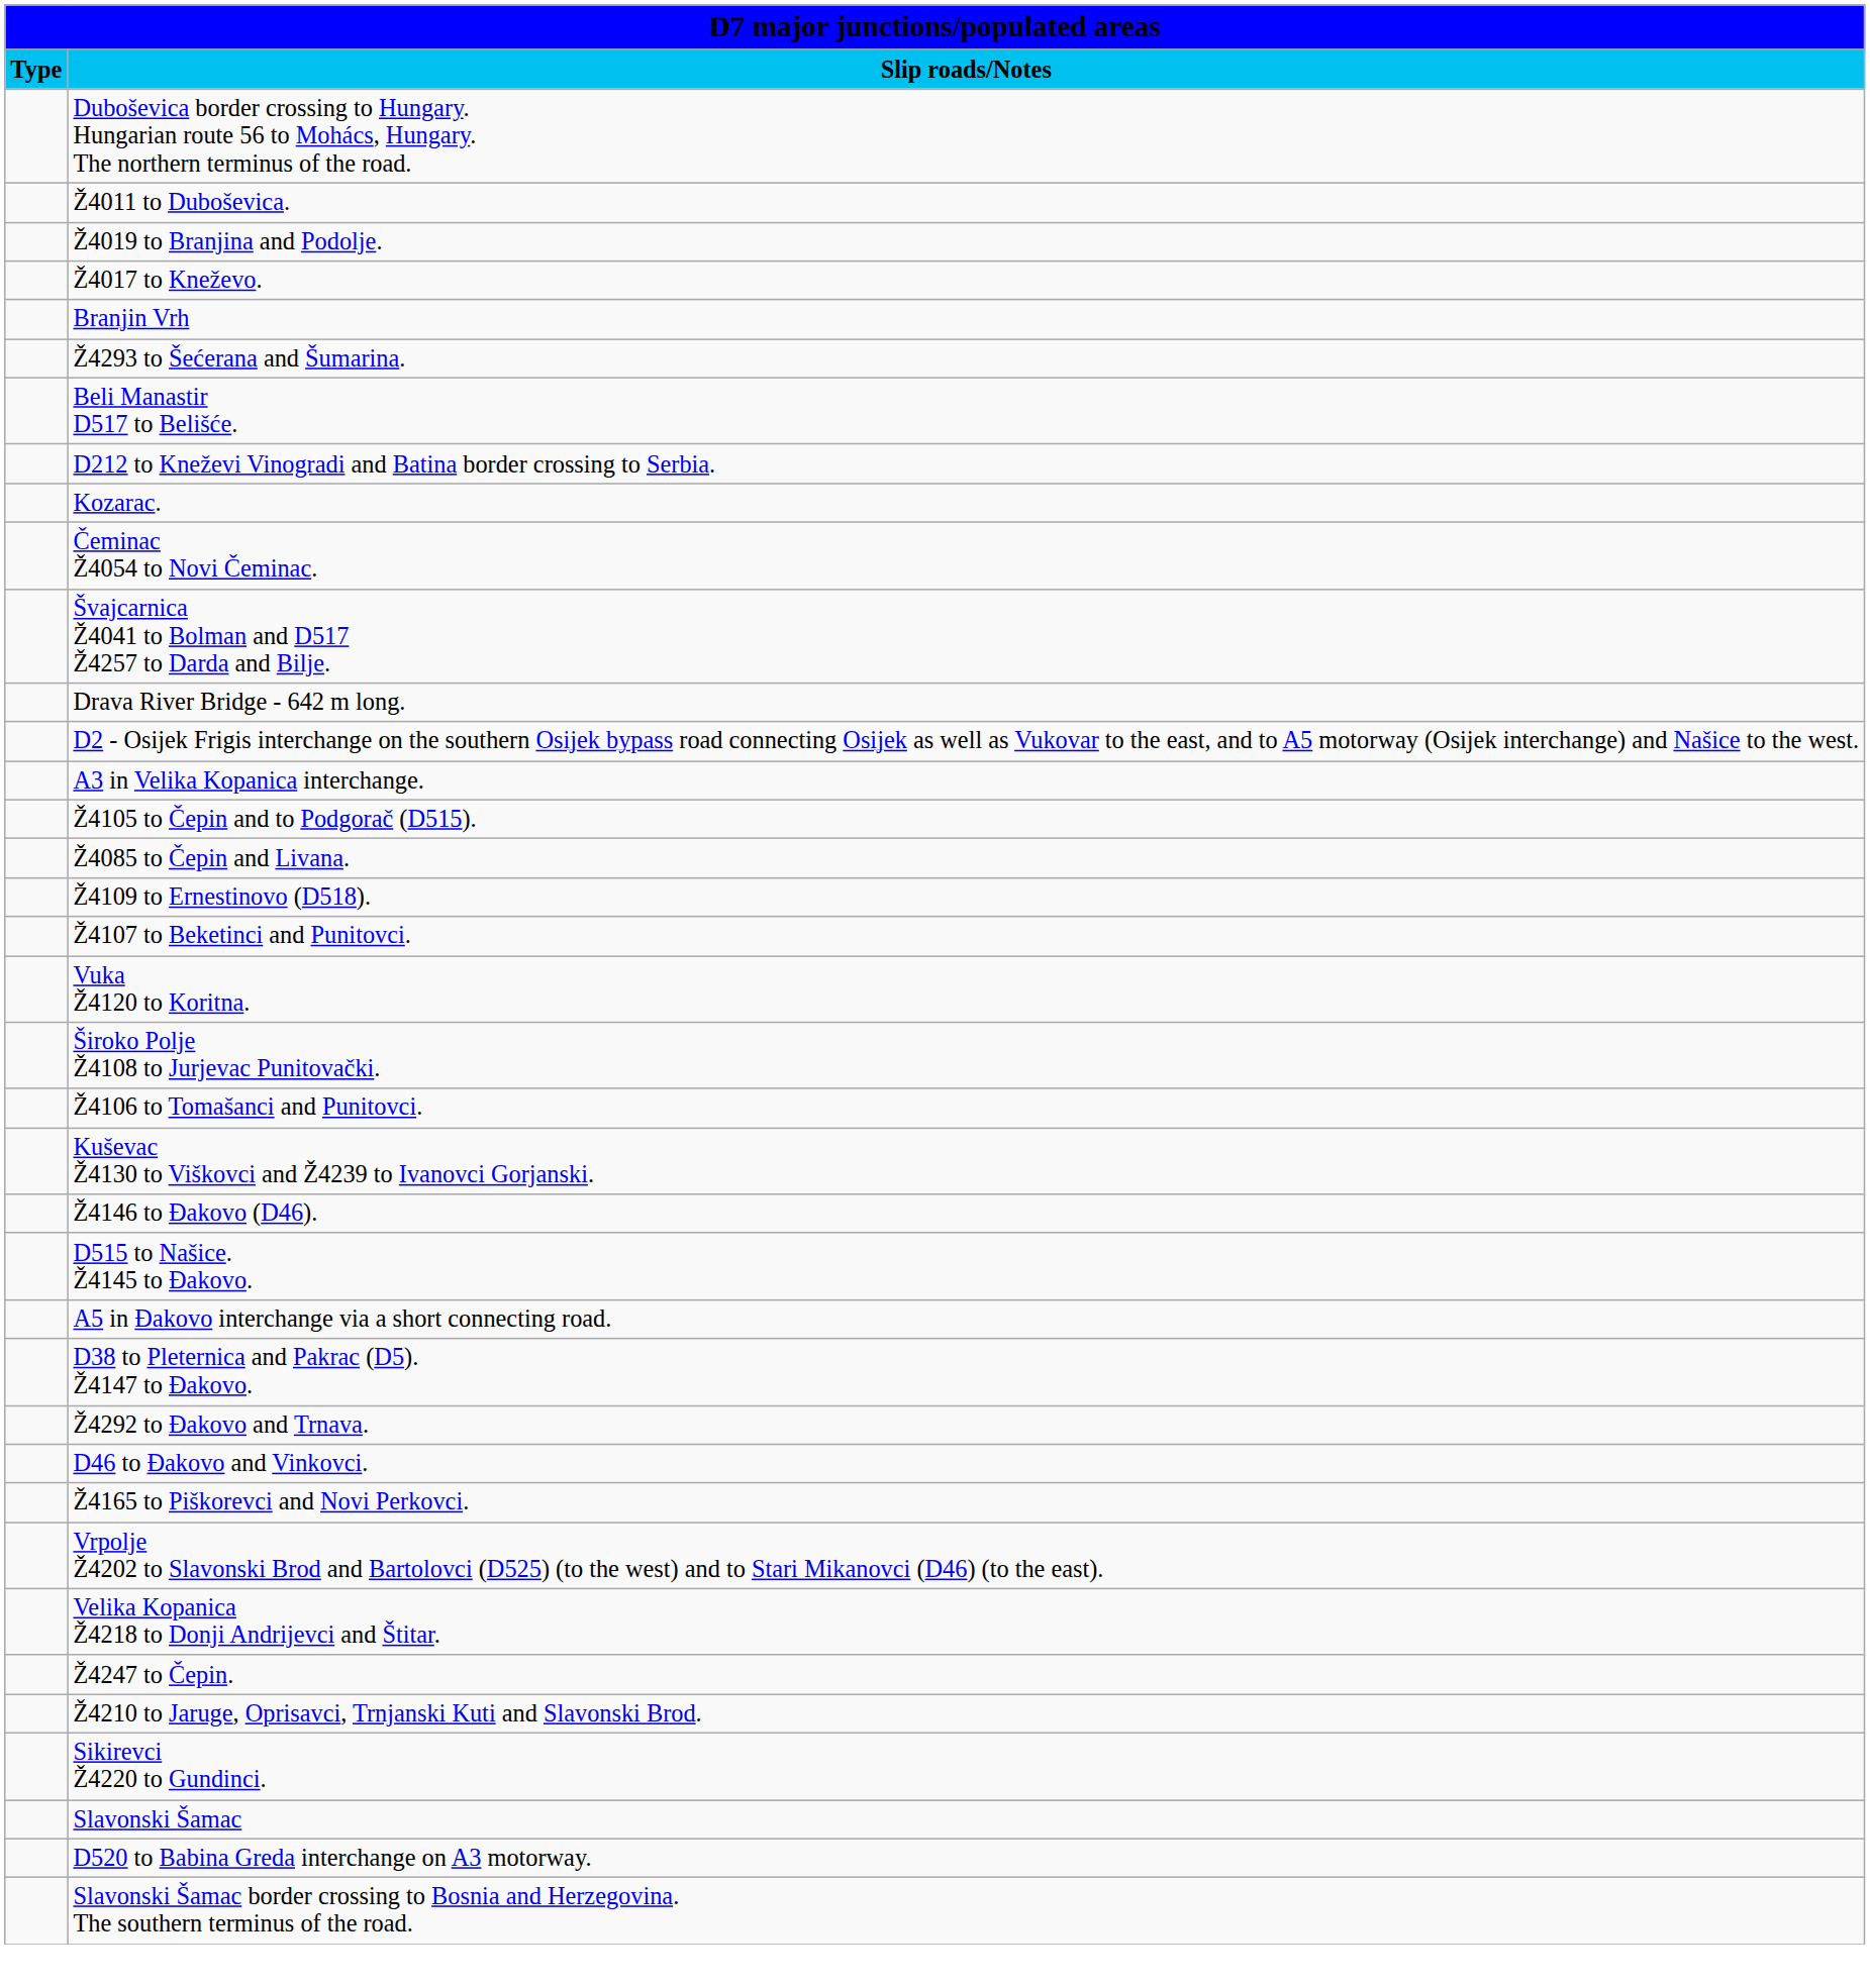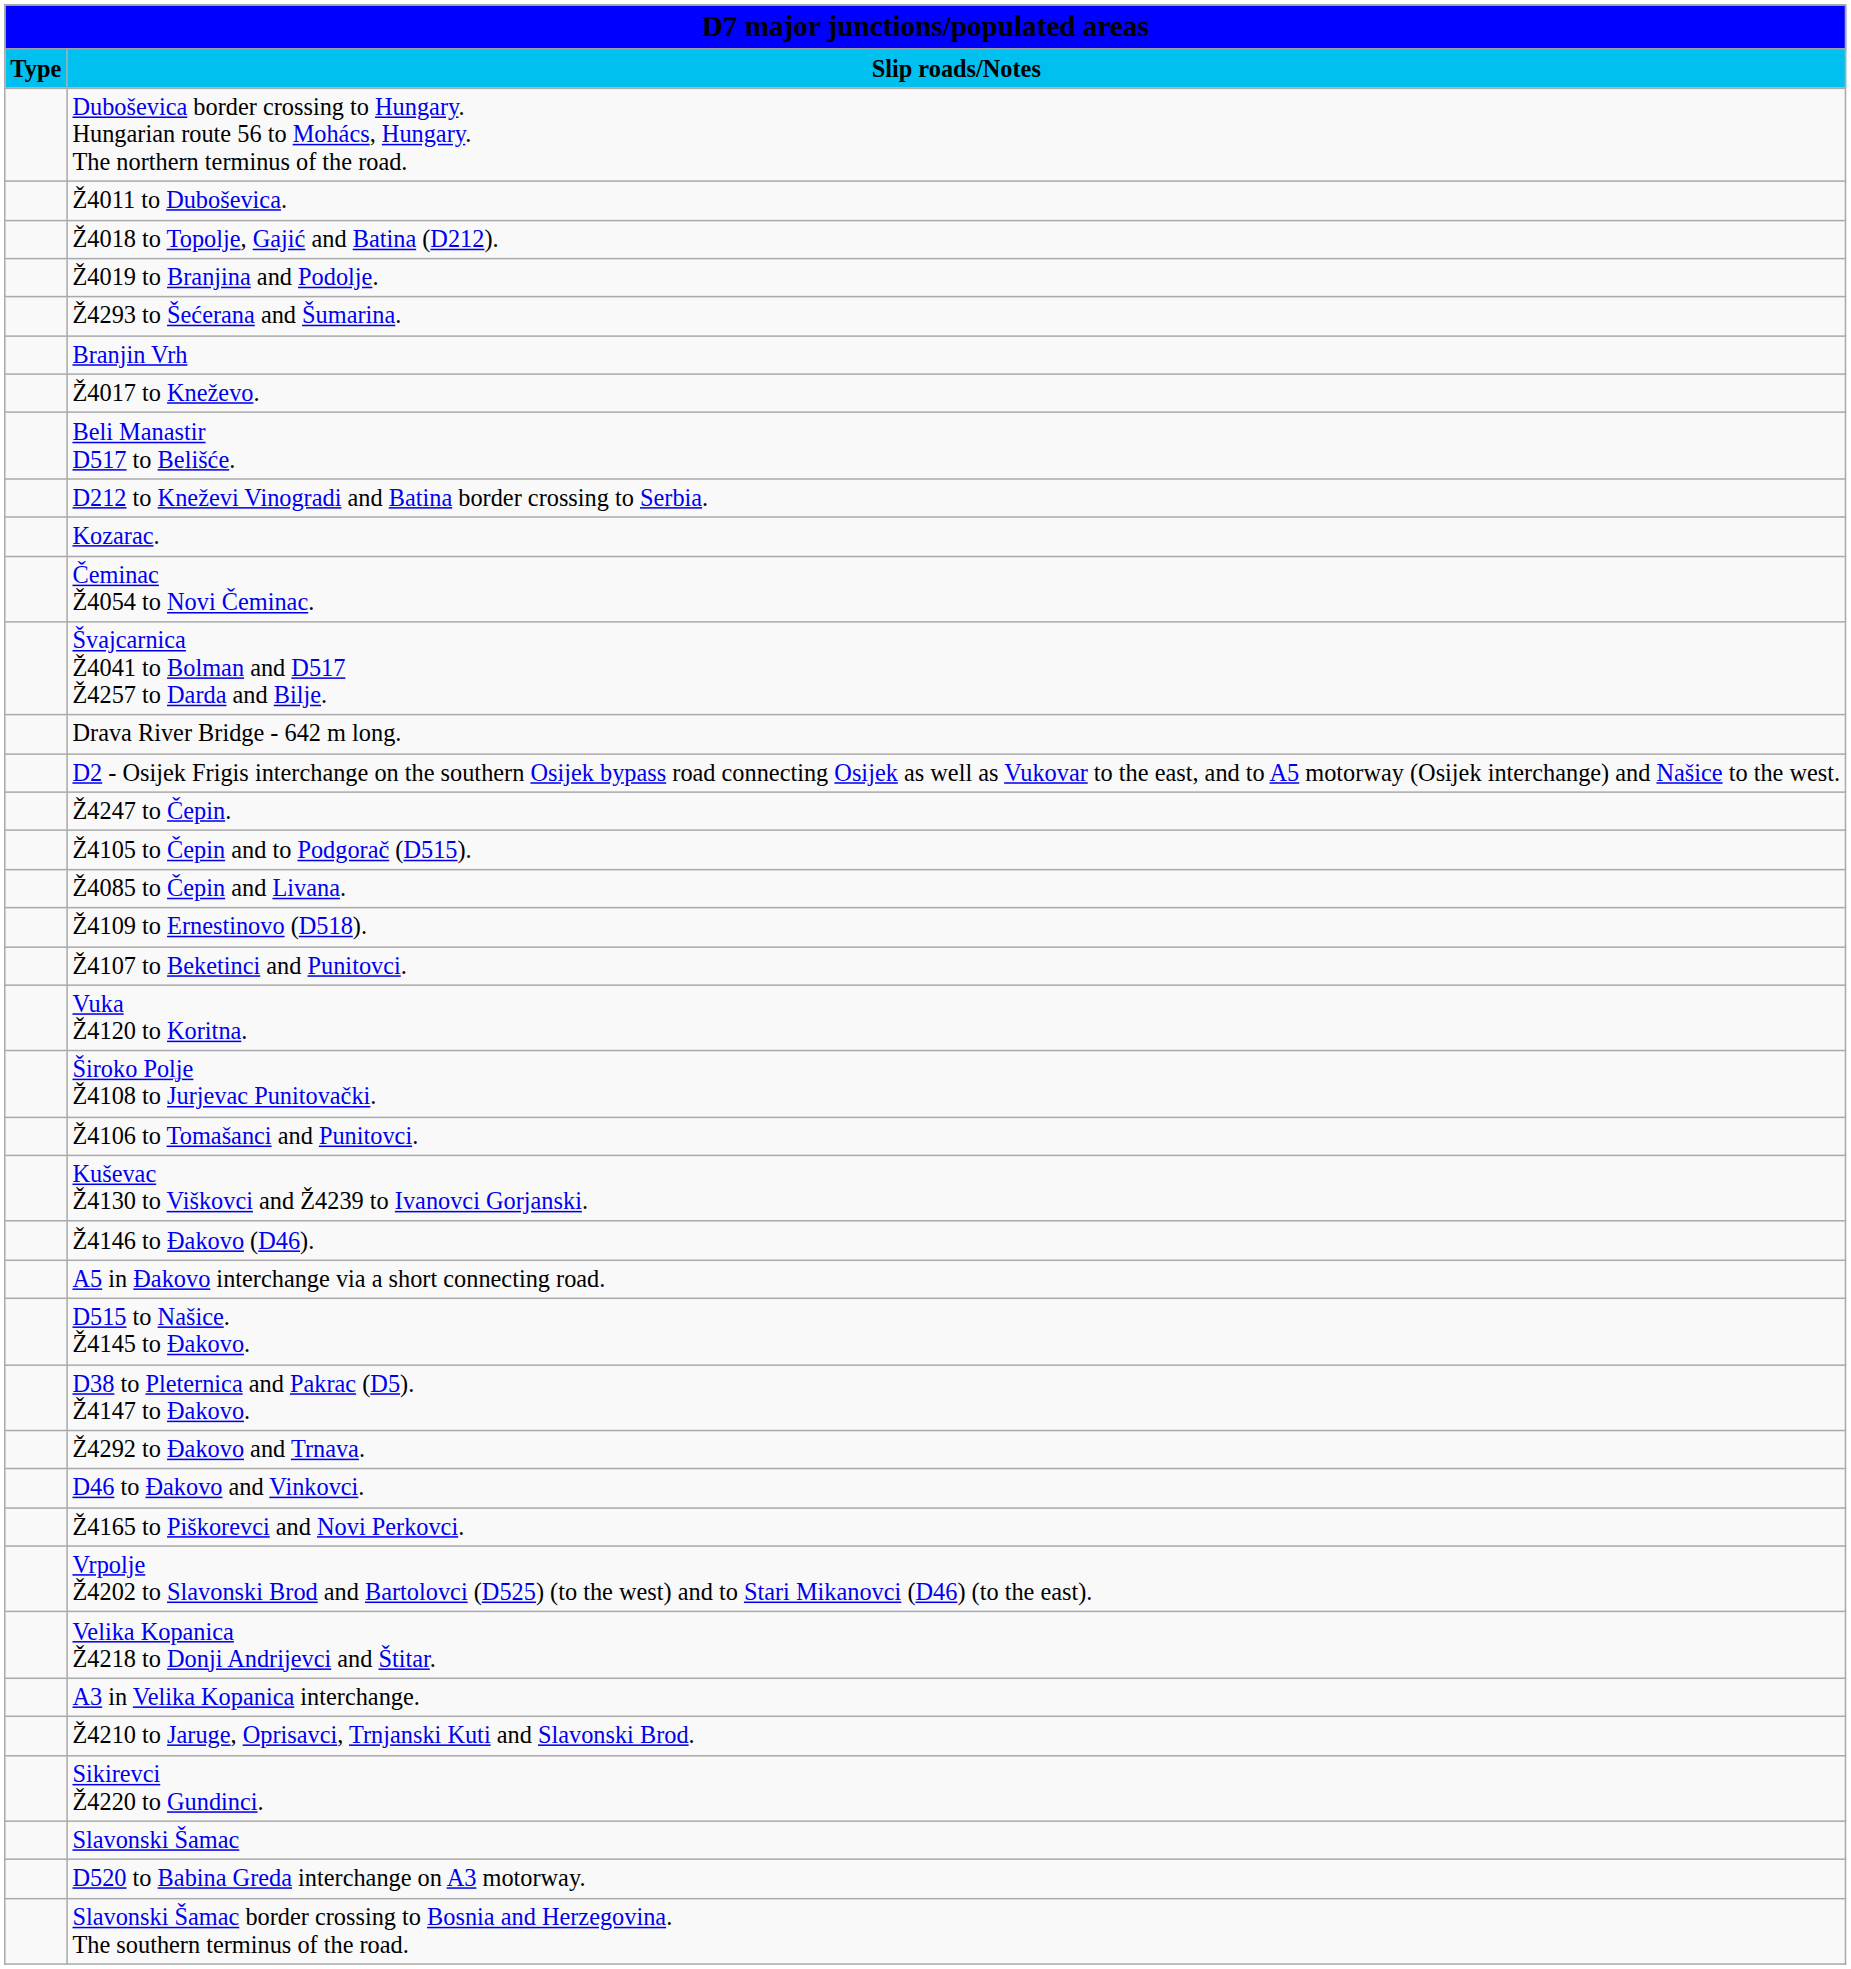+ row: Ž4018 to Topolje, Gajić and Batina (D212).
rows swapped: Ž4017 to Kneževo. <-> Ž4293 to Šećerana and Šumarina.
rows swapped: Ž4247 to Čepin. <-> A3 in Velika Kopanica interchange.
rows swapped: D515 to Našice. Ž4145 to Đakovo. <-> A5 in Đakovo interchange via a short connecting road.
